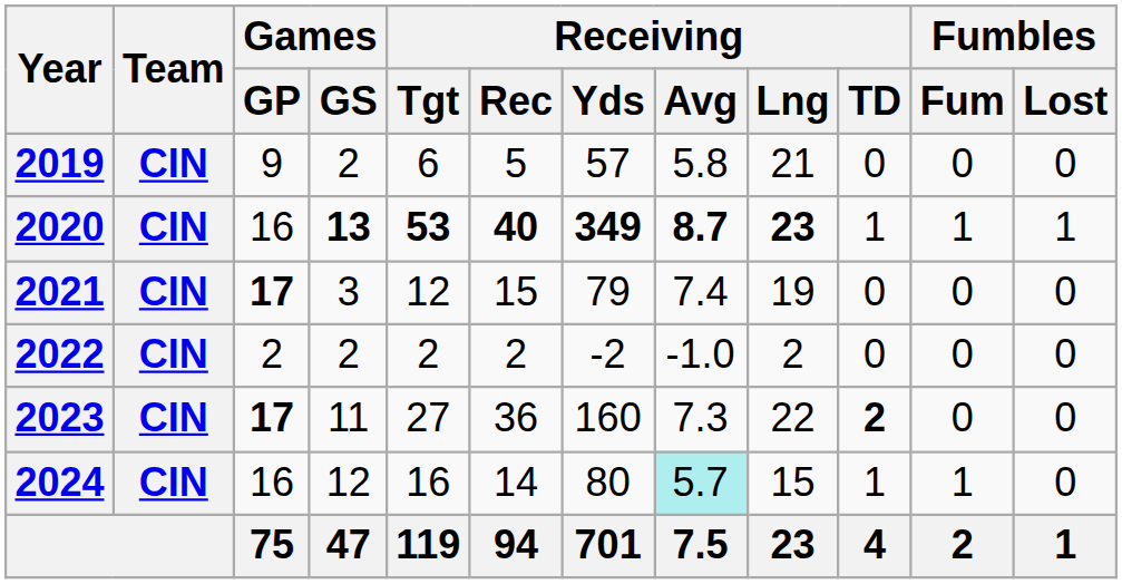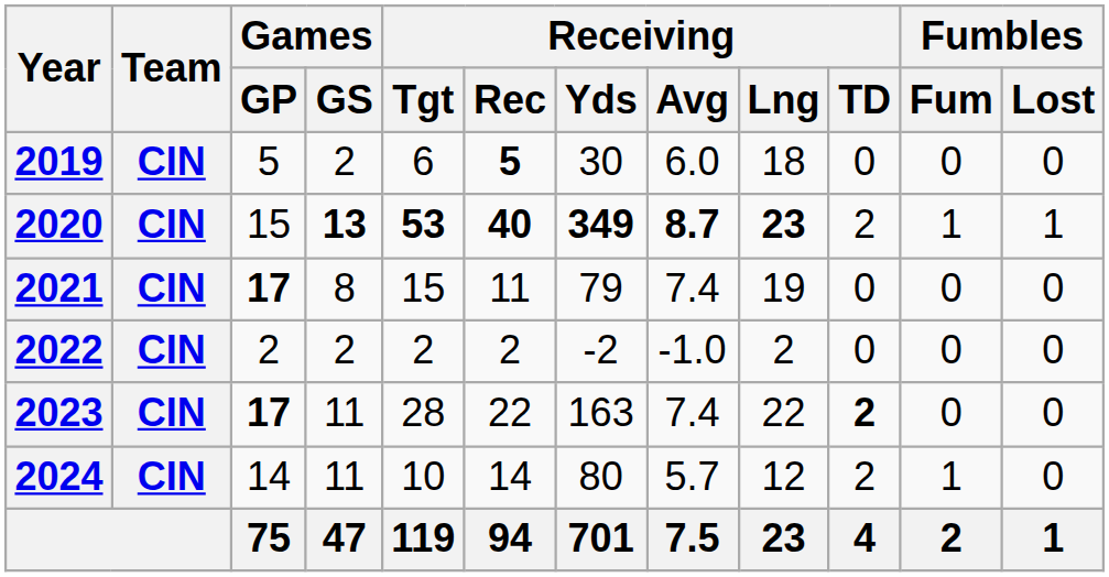2019 | Games / GP: 9 -> 5
2019 | Receiving / Rec: normal -> bold
2019 | Receiving / Yds: 57 -> 30
2019 | Receiving / Avg: 5.8 -> 6.0
2019 | Receiving / Lng: 21 -> 18
2020 | Games / GP: 16 -> 15
2020 | Receiving / TD: 1 -> 2
2021 | Games / GS: 3 -> 8
2021 | Receiving / Tgt: 12 -> 15
2021 | Receiving / Rec: 15 -> 11
2023 | Receiving / Tgt: 27 -> 28
2023 | Receiving / Rec: 36 -> 22
2023 | Receiving / Yds: 160 -> 163
2023 | Receiving / Avg: 7.3 -> 7.4
2024 | Games / GP: 16 -> 14
2024 | Games / GS: 12 -> 11
2024 | Receiving / Tgt: 16 -> 10
2024 | Receiving / Avg: paleturquoise background -> no background
2024 | Receiving / Lng: 15 -> 12
2024 | Receiving / TD: 1 -> 2
